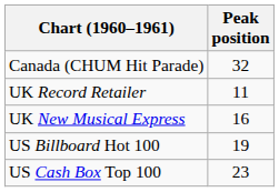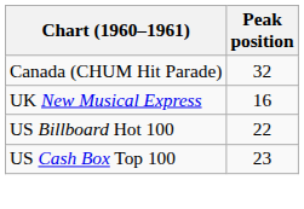- row: UK Record Retailer | 11
US Billboard Hot 100 | Peak position: 19 -> 22
